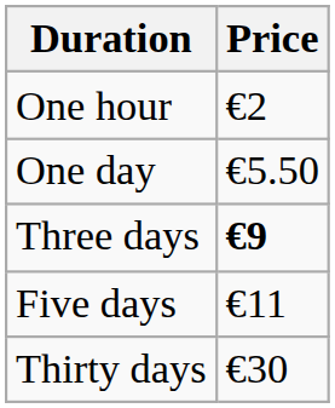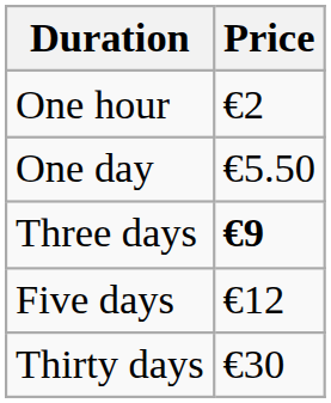Five days | Price: €11 -> €12
